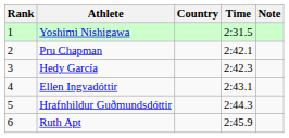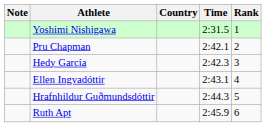columns swapped: Rank <-> Note
